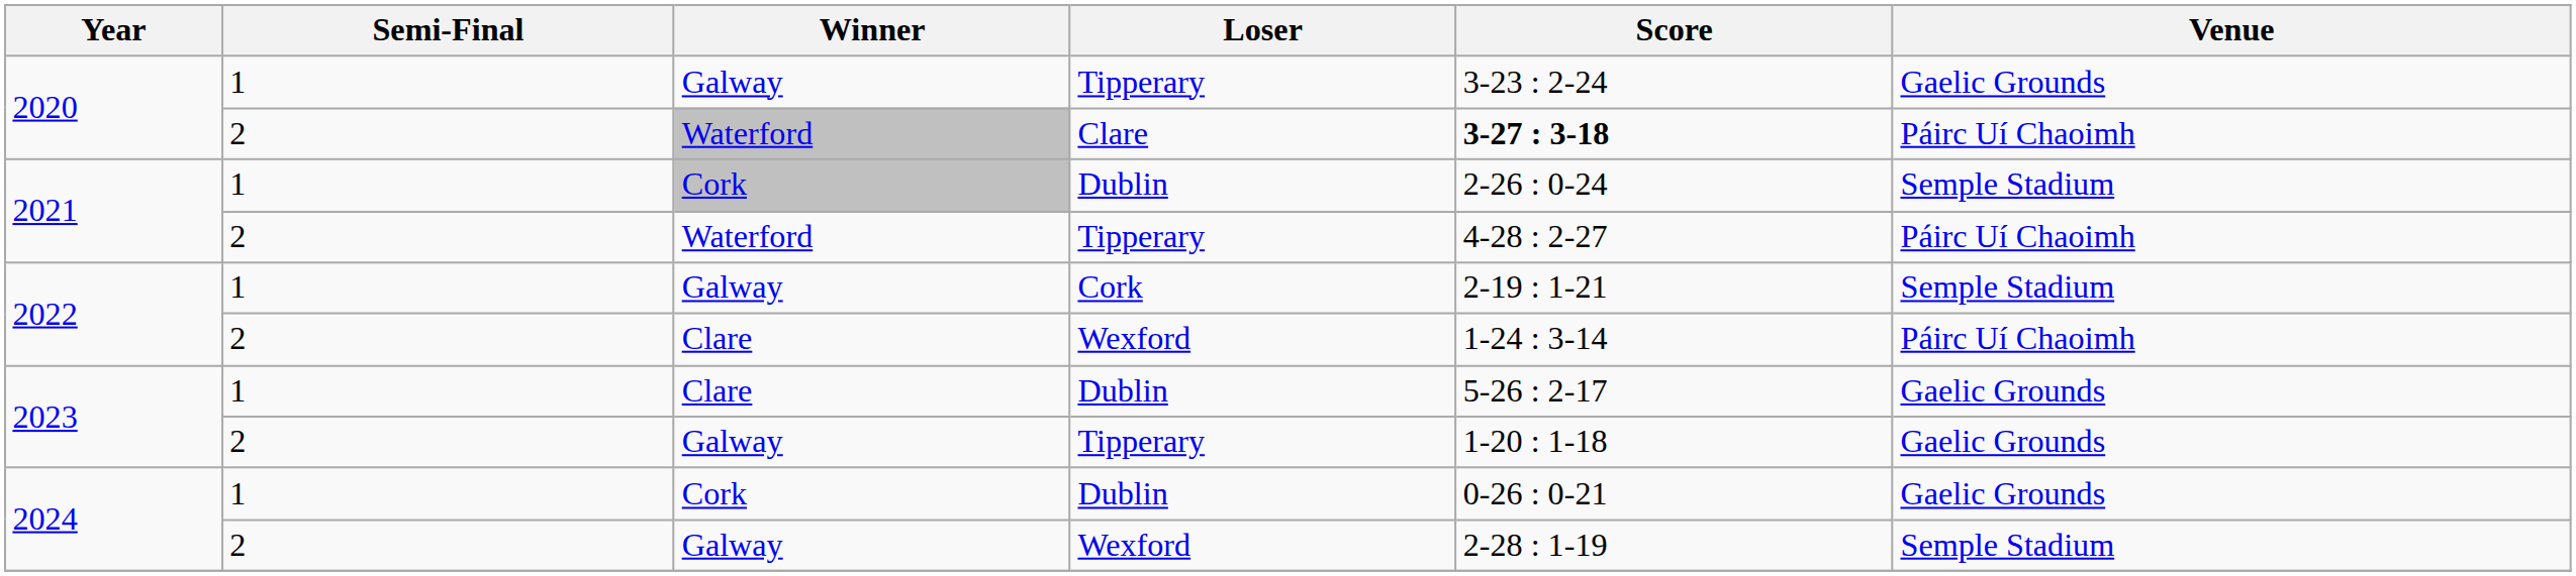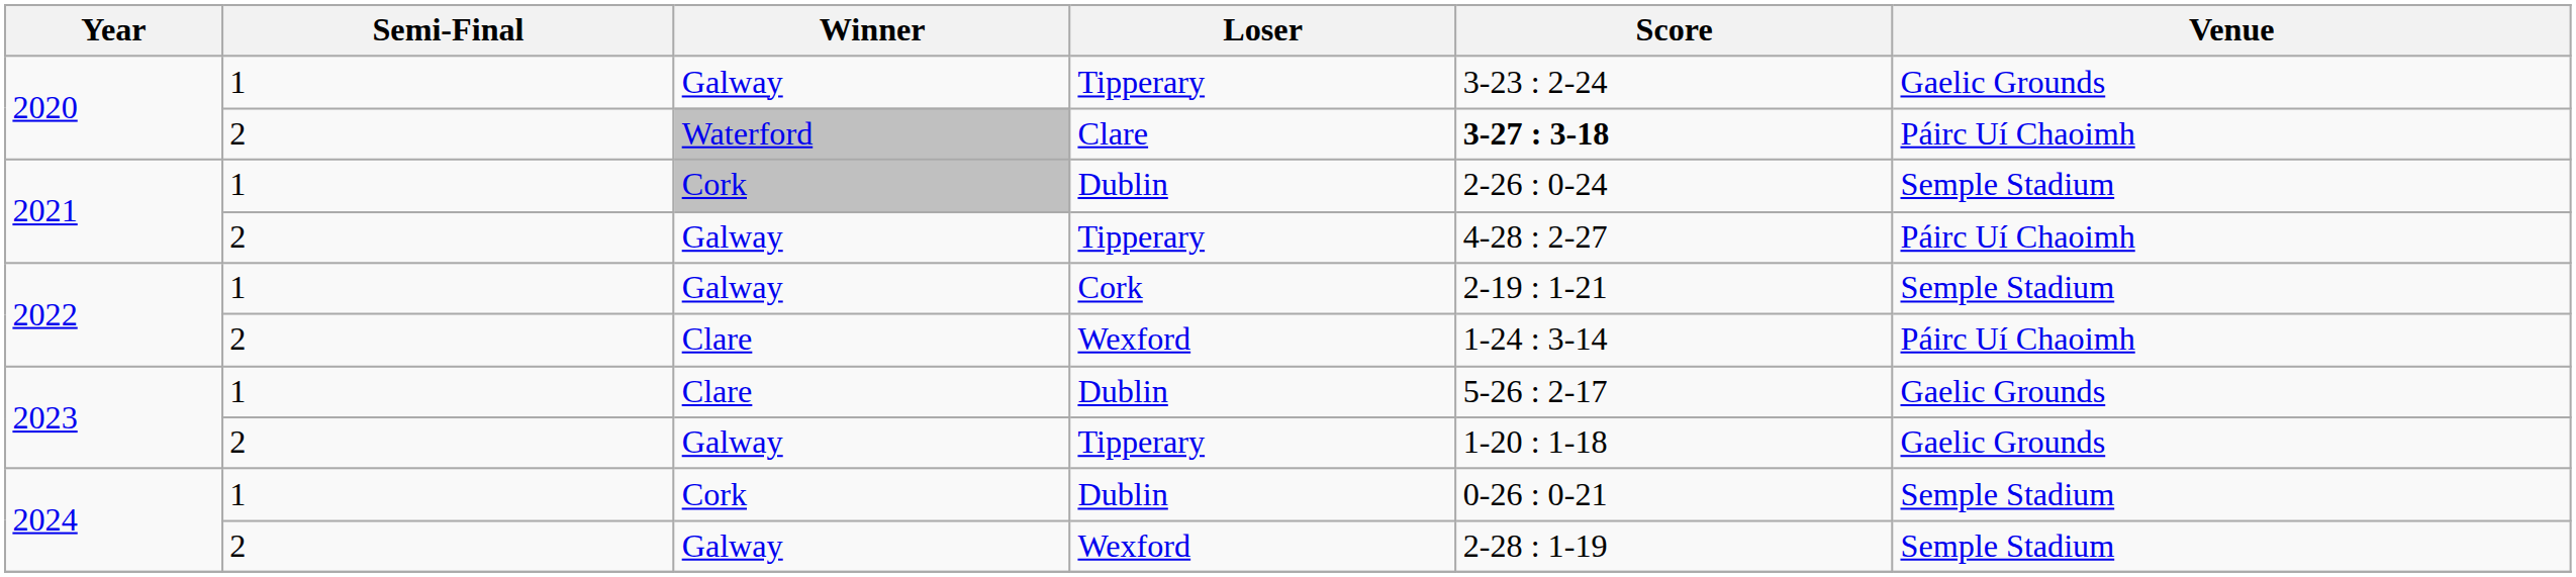2021 / Tipperary | Winner: Waterford -> Galway
2024 / Dublin | Venue: Gaelic Grounds -> Semple Stadium
